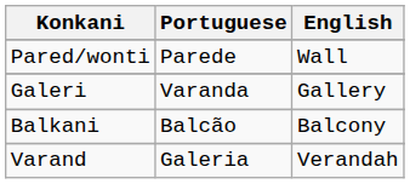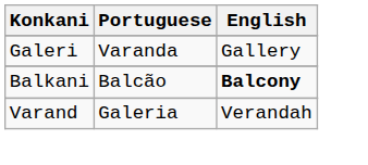- row: Pared/wonti | Parede | Wall
Balkani | English: normal -> bold
